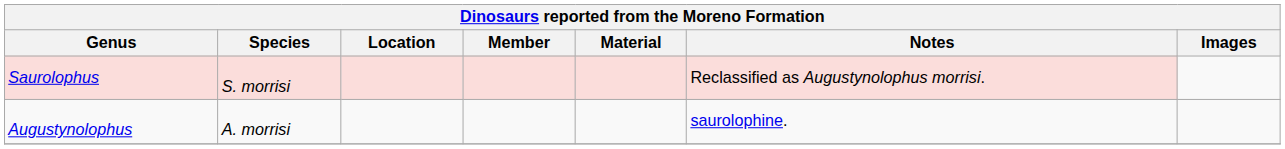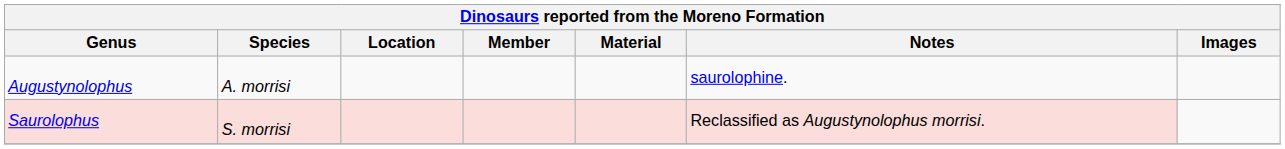rows swapped: Augustynolophus <-> Saurolophus
